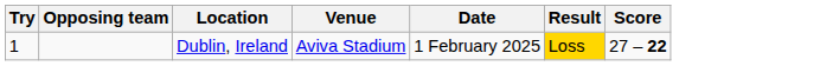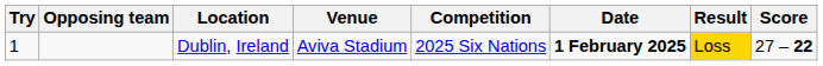+ column: Competition | 2025 Six Nations
Dublin, Ireland | Date: normal -> bold
